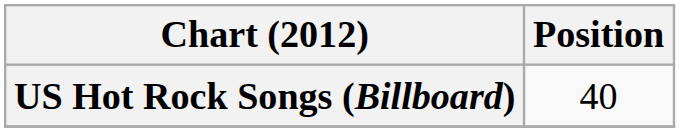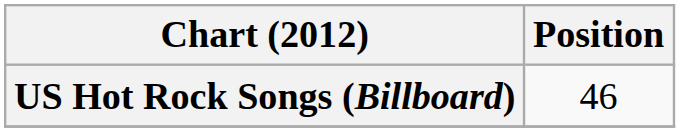US Hot Rock Songs (Billboard) | Position: 40 -> 46
